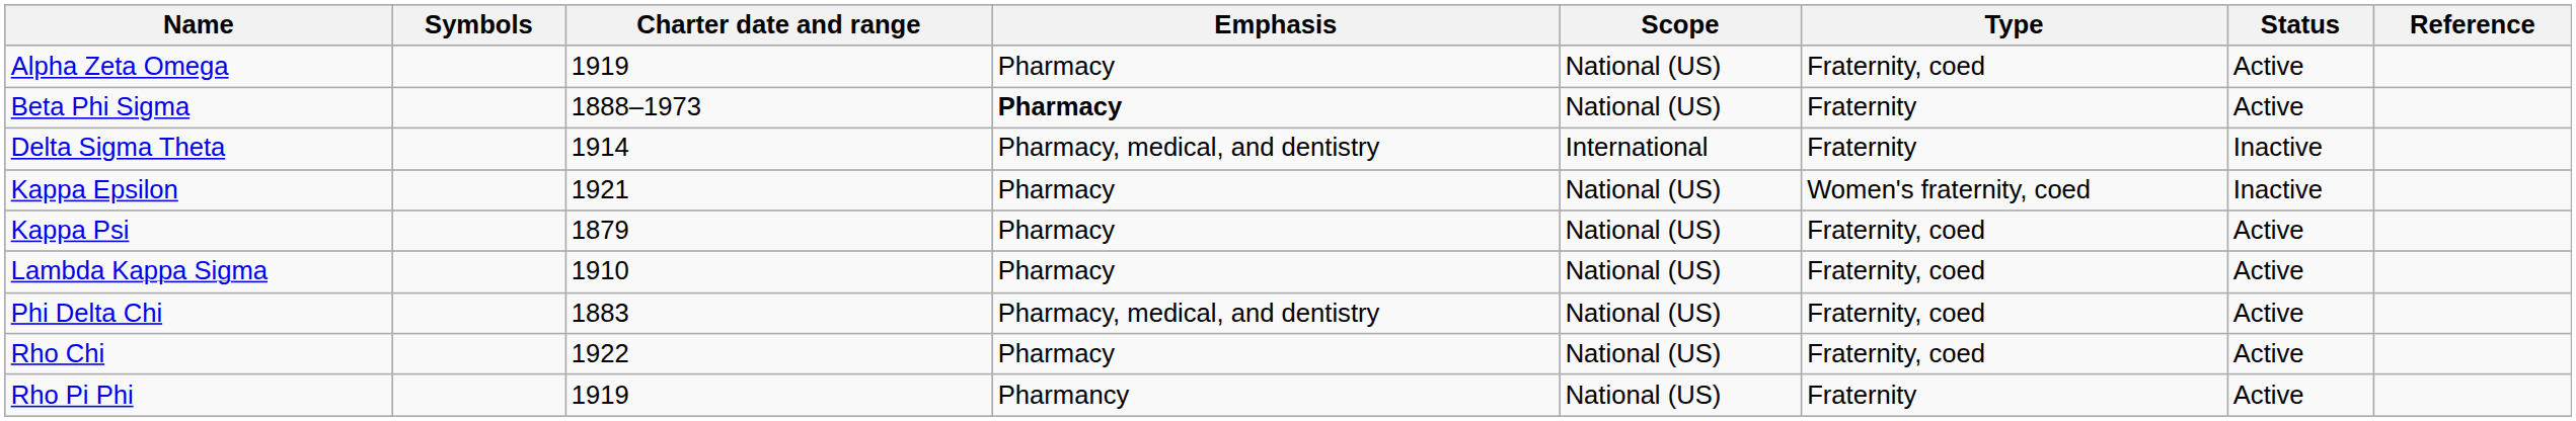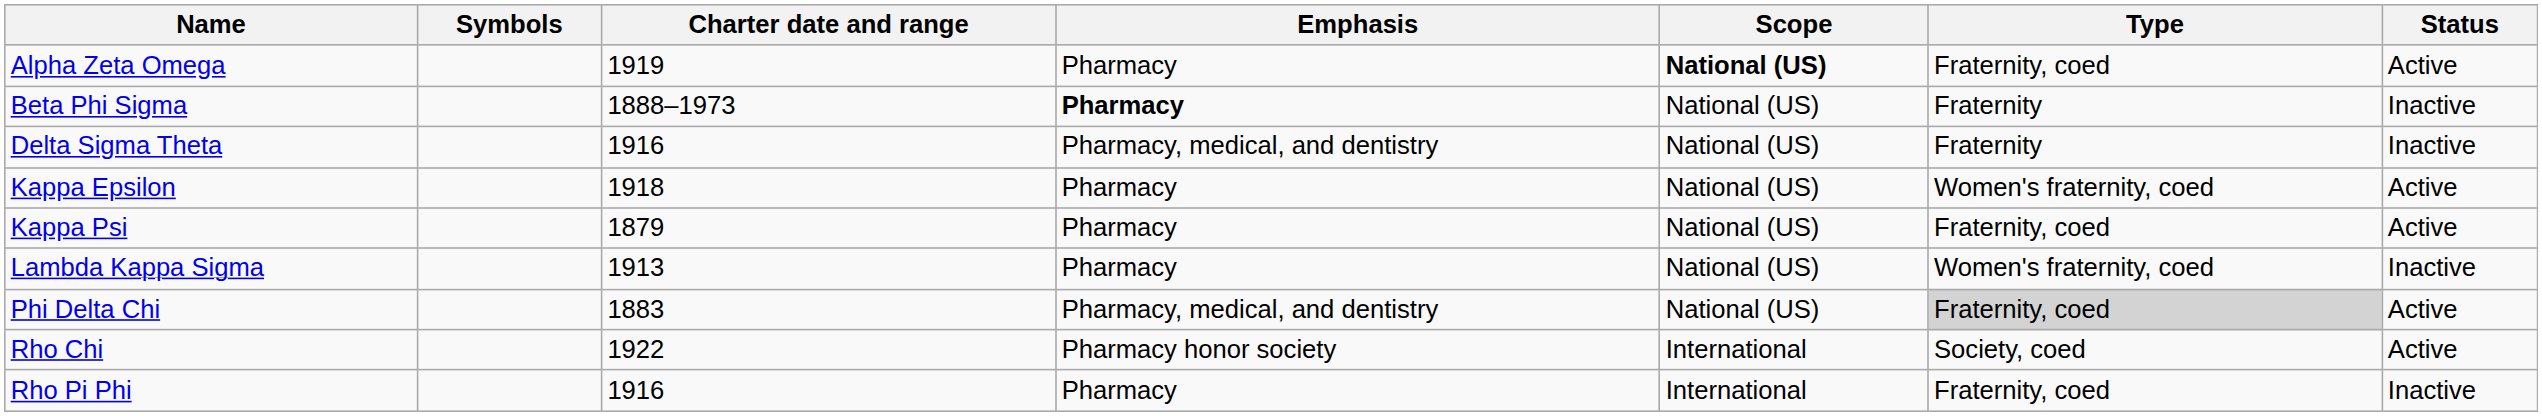- column: Reference
Alpha Zeta Omega | Scope: normal -> bold
Beta Phi Sigma | Status: Active -> Inactive
Delta Sigma Theta | Charter date and range: 1914 -> 1916
Delta Sigma Theta | Scope: International -> National (US)
Kappa Epsilon | Charter date and range: 1921 -> 1918
Kappa Epsilon | Status: Inactive -> Active
Lambda Kappa Sigma | Charter date and range: 1910 -> 1913
Lambda Kappa Sigma | Type: Fraternity, coed -> Women's fraternity, coed
Lambda Kappa Sigma | Status: Active -> Inactive
Phi Delta Chi | Type: no background -> lightgrey background
Rho Chi | Emphasis: Pharmacy -> Pharmacy honor society
Rho Chi | Scope: National (US) -> International
Rho Chi | Type: Fraternity, coed -> Society, coed
Rho Pi Phi | Charter date and range: 1919 -> 1916
Rho Pi Phi | Emphasis: Pharmancy -> Pharmacy
Rho Pi Phi | Scope: National (US) -> International
Rho Pi Phi | Type: Fraternity -> Fraternity, coed
Rho Pi Phi | Status: Active -> Inactive
